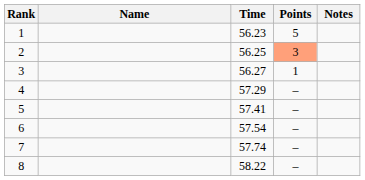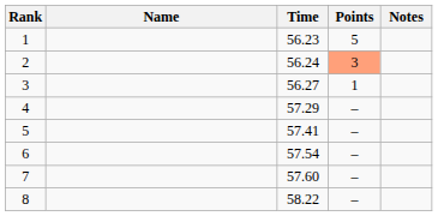2 | Time: 56.25 -> 56.24
7 | Time: 57.74 -> 57.60
